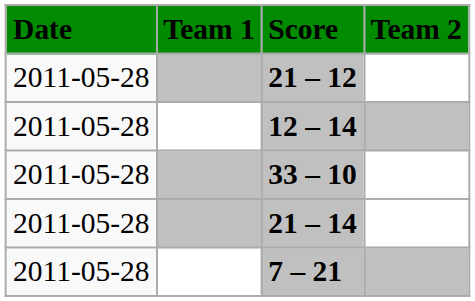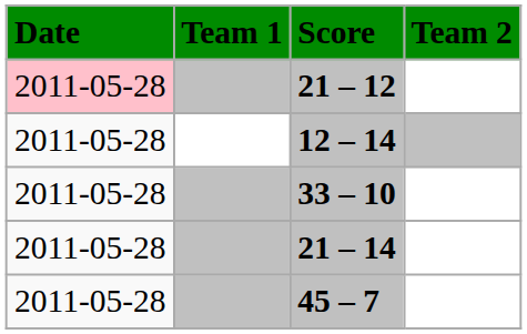21 – 12 | Date: no background -> pink background
- row: 2011-05-28 | 7 – 21
+ row: 2011-05-28 | 45 – 7
